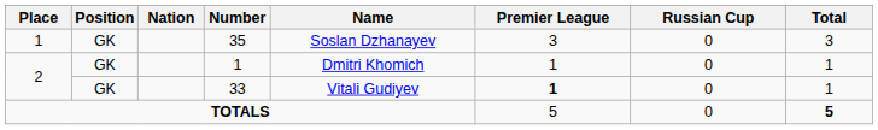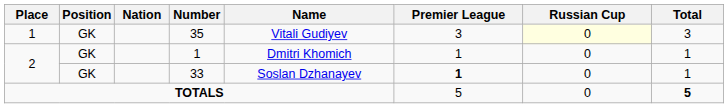35 | Name: Soslan Dzhanayev -> Vitali Gudiyev
35 | Russian Cup: no background -> lightyellow background
33 | Name: Vitali Gudiyev -> Soslan Dzhanayev
